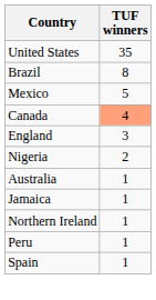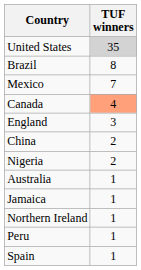United States | TUF winners: no background -> lightgrey background
Mexico | TUF winners: 5 -> 7
+ row: China | 2
